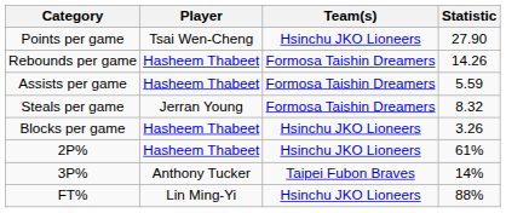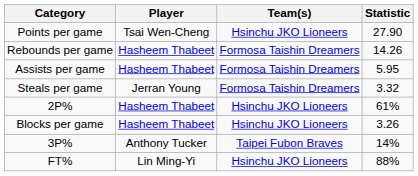Assists per game | Statistic: 5.59 -> 5.95
Steals per game | Statistic: 8.32 -> 3.32
rows swapped: Blocks per game <-> 2P%
